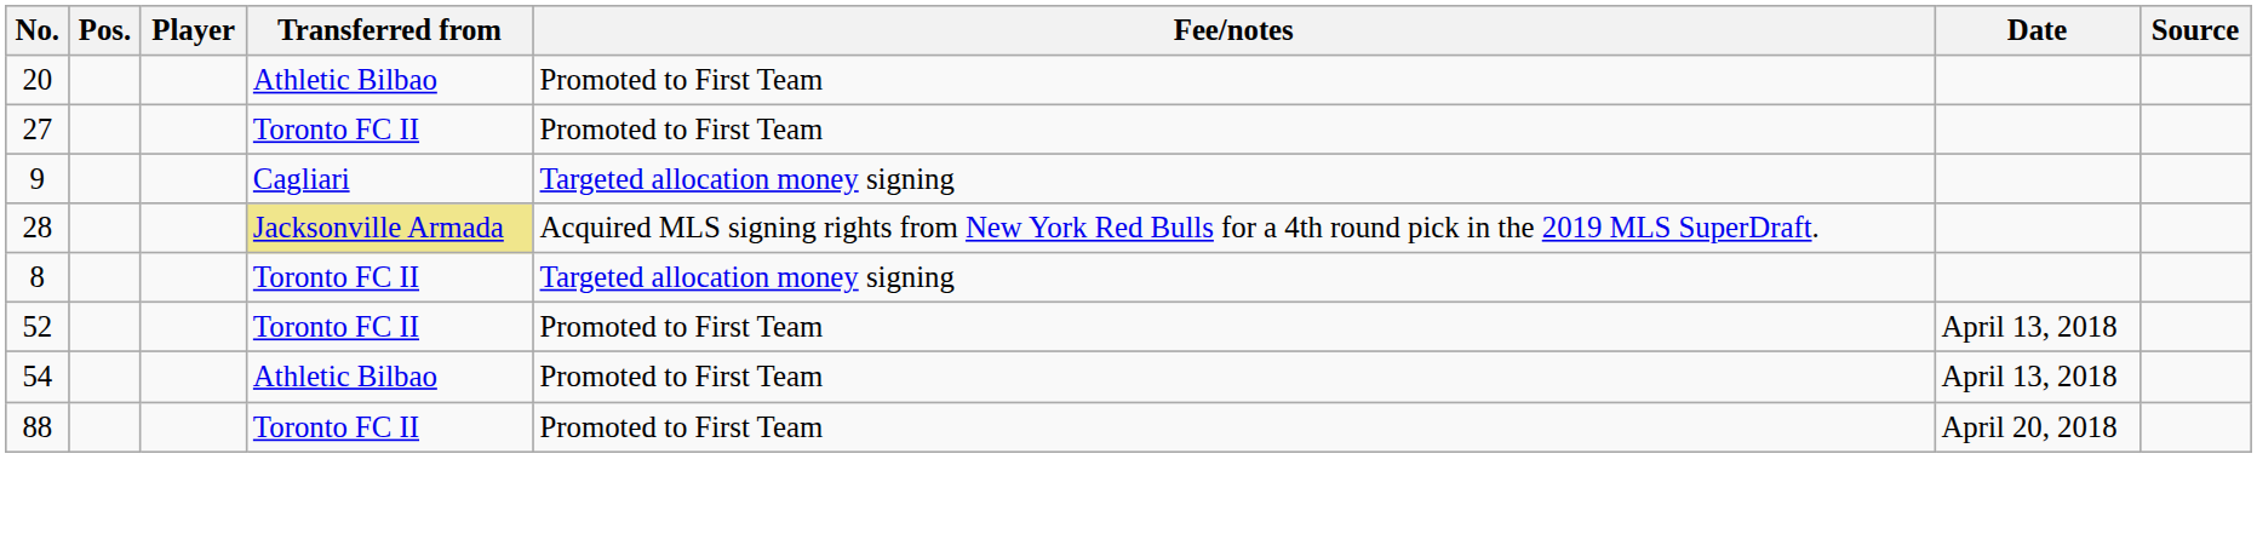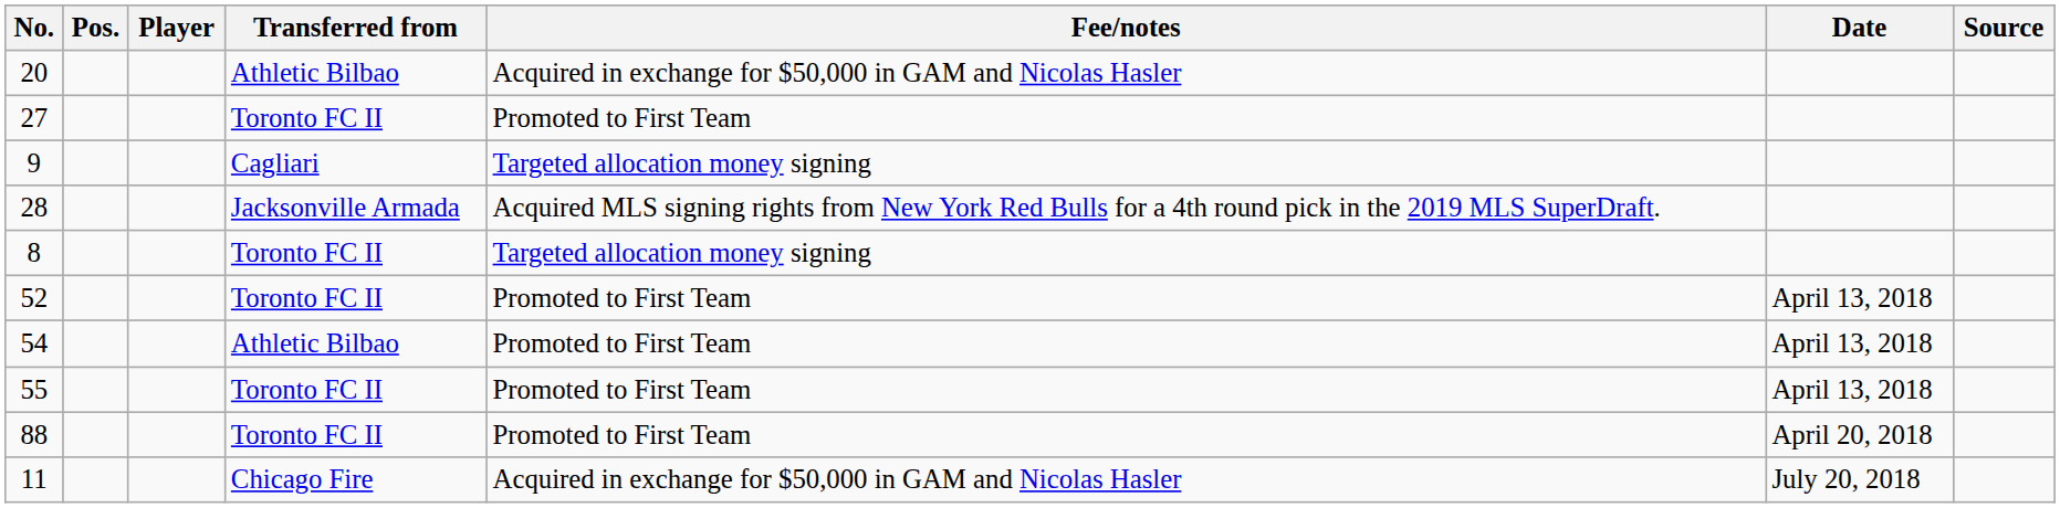20 | Fee/notes: Promoted to First Team -> Acquired in exchange for $50,000 in GAM and Nicolas Hasler
28 | Transferred from: khaki background -> no background
+ row: 55 | Toronto FC II | Promoted to First Team | April 13, 2018
+ row: 11 | Chicago Fire | Acquired in exchange for $50,000 in GAM and Nicolas Hasler | July 20, 2018
